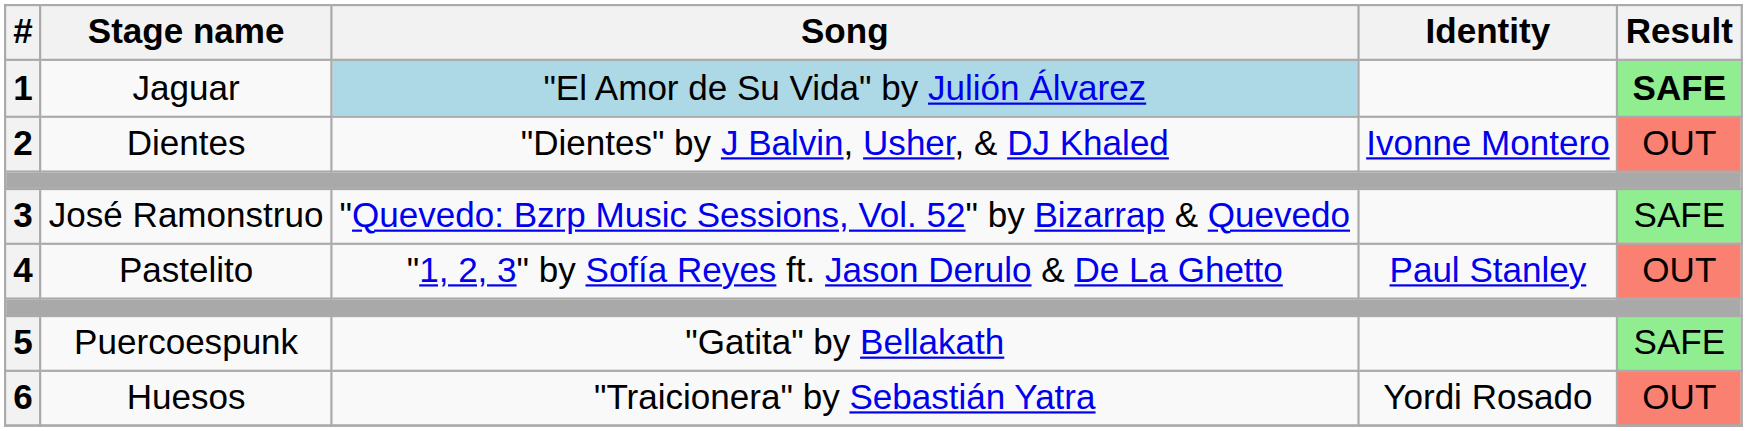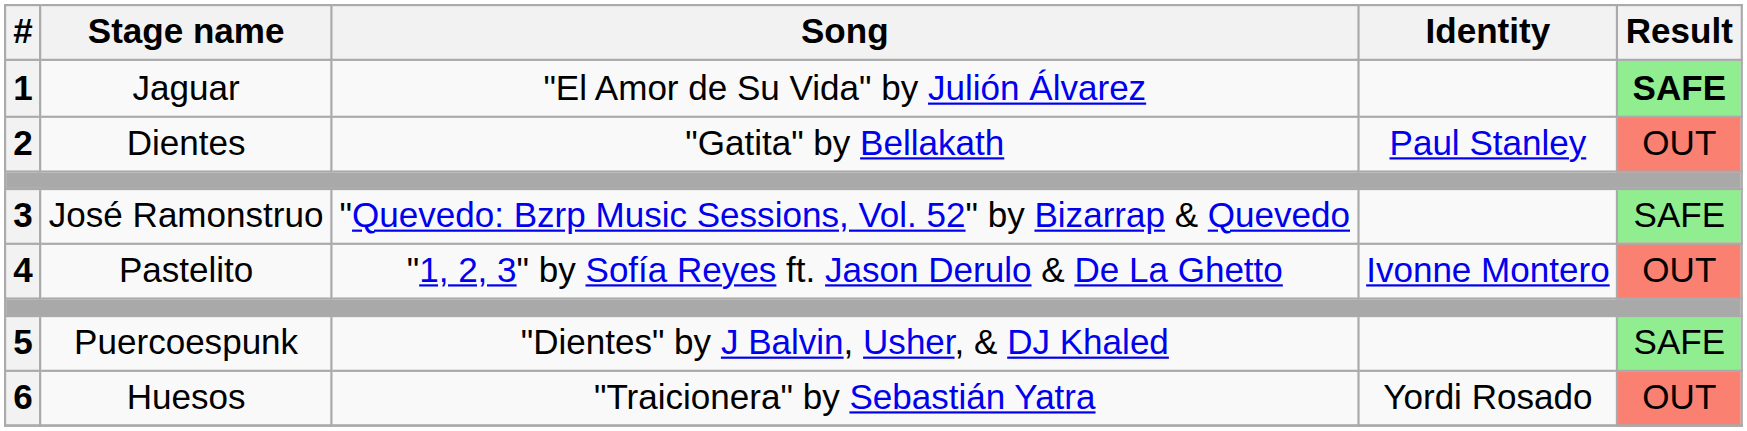1 | Song: lightblue background -> no background
2 | Song: "Dientes" by J Balvin, Usher, & DJ Khaled -> "Gatita" by Bellakath
2 | Identity: Ivonne Montero -> Paul Stanley
4 | Identity: Paul Stanley -> Ivonne Montero
5 | Song: "Gatita" by Bellakath -> "Dientes" by J Balvin, Usher, & DJ Khaled
